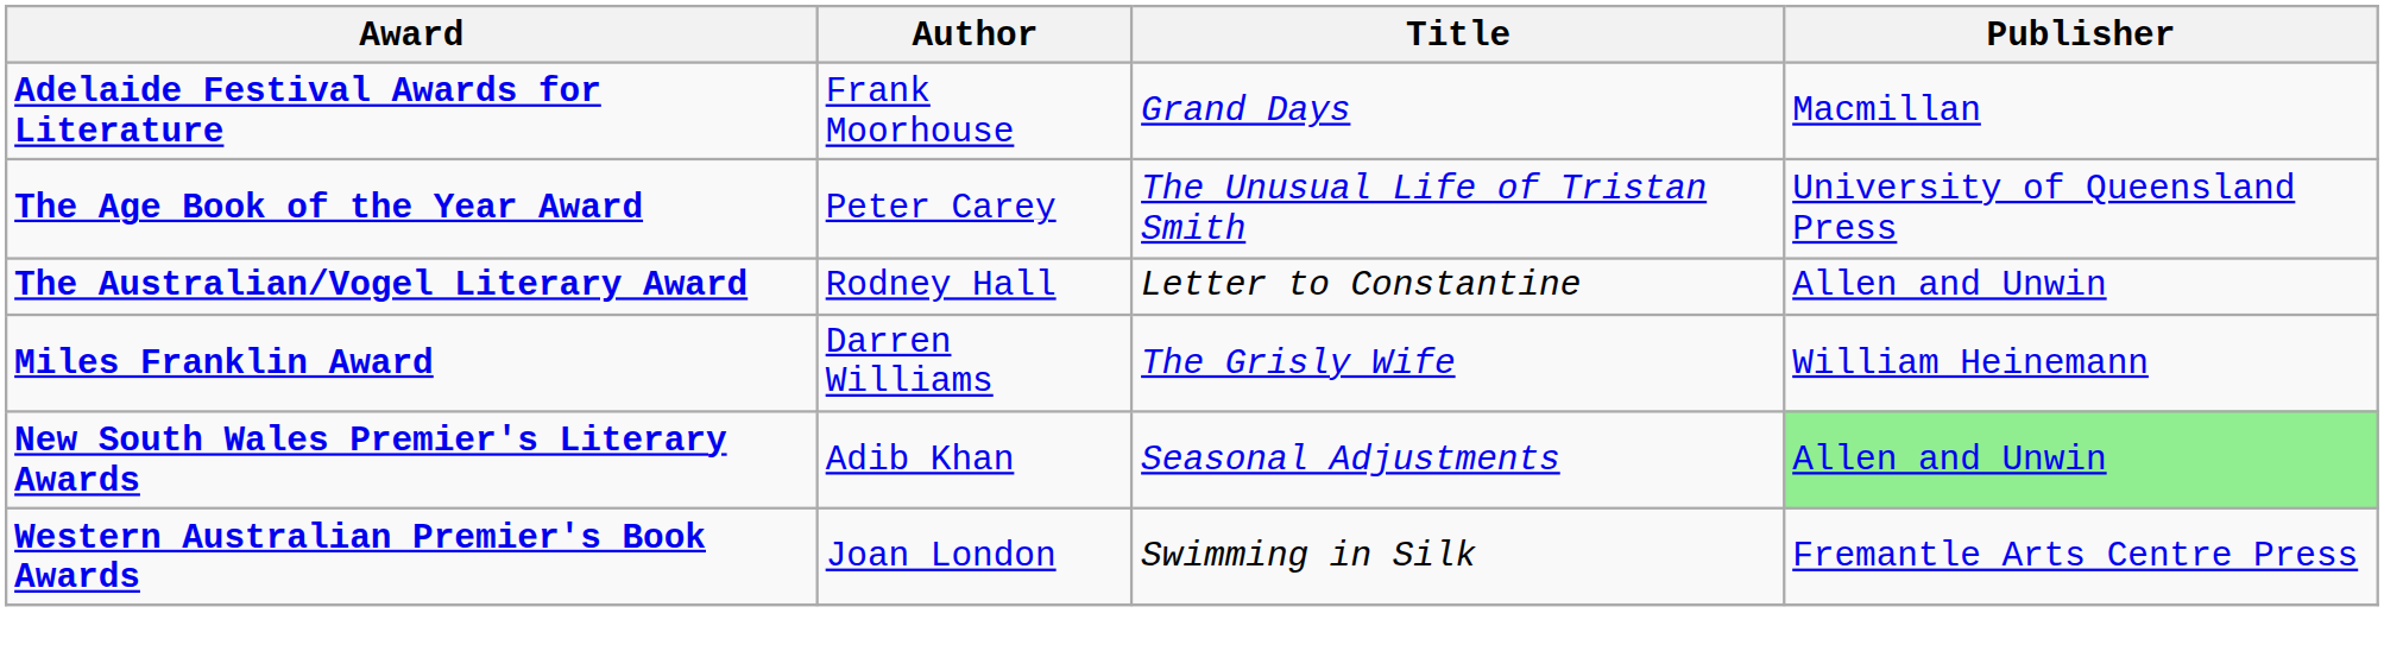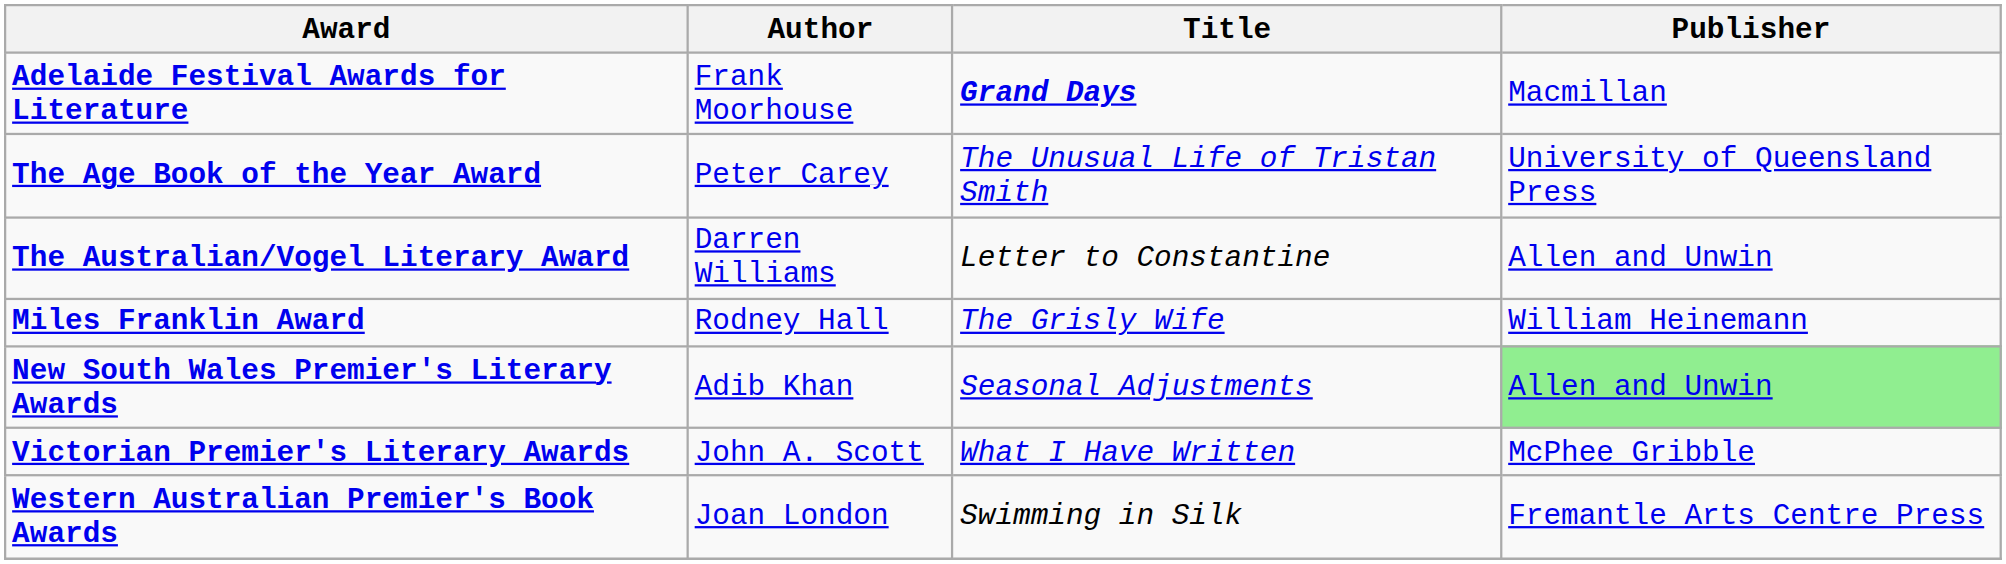Adelaide Festival Awards for Literature | Title: normal -> bold
The Australian/Vogel Literary Award | Author: Rodney Hall -> Darren Williams
Miles Franklin Award | Author: Darren Williams -> Rodney Hall
+ row: Victorian Premier's Literary Awards | John A. Scott | What I Have Written | McPhee Gribble
